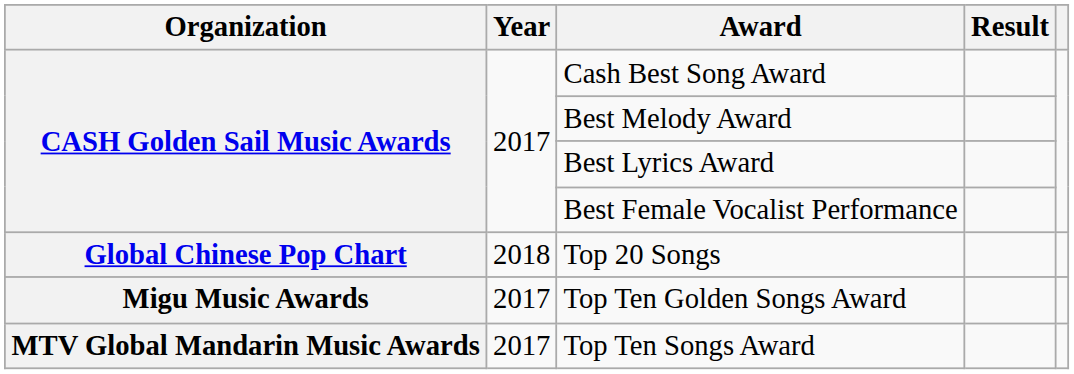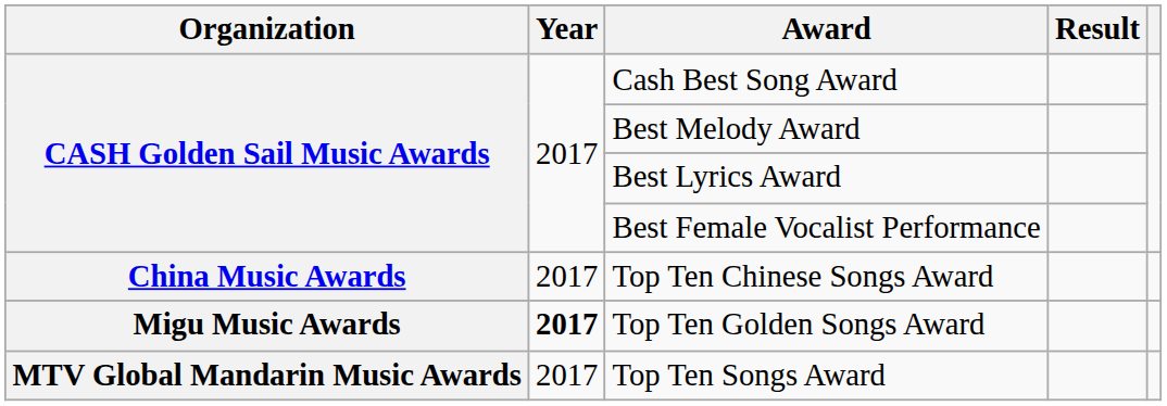+ row: China Music Awards | 2017 | Top Ten Chinese Songs Award
- row: Global Chinese Pop Chart | 2018 | Top 20 Songs
Top Ten Golden Songs Award | Year: normal -> bold
